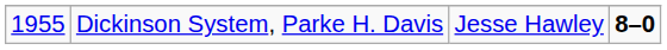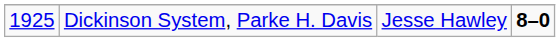Dickinson System, Parke H. Davis | column 1: 1955 -> 1925
